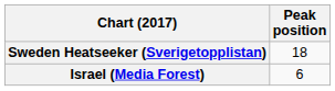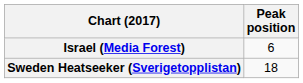rows swapped: Israel (Media Forest) <-> Sweden Heatseeker (Sverigetopplistan)
